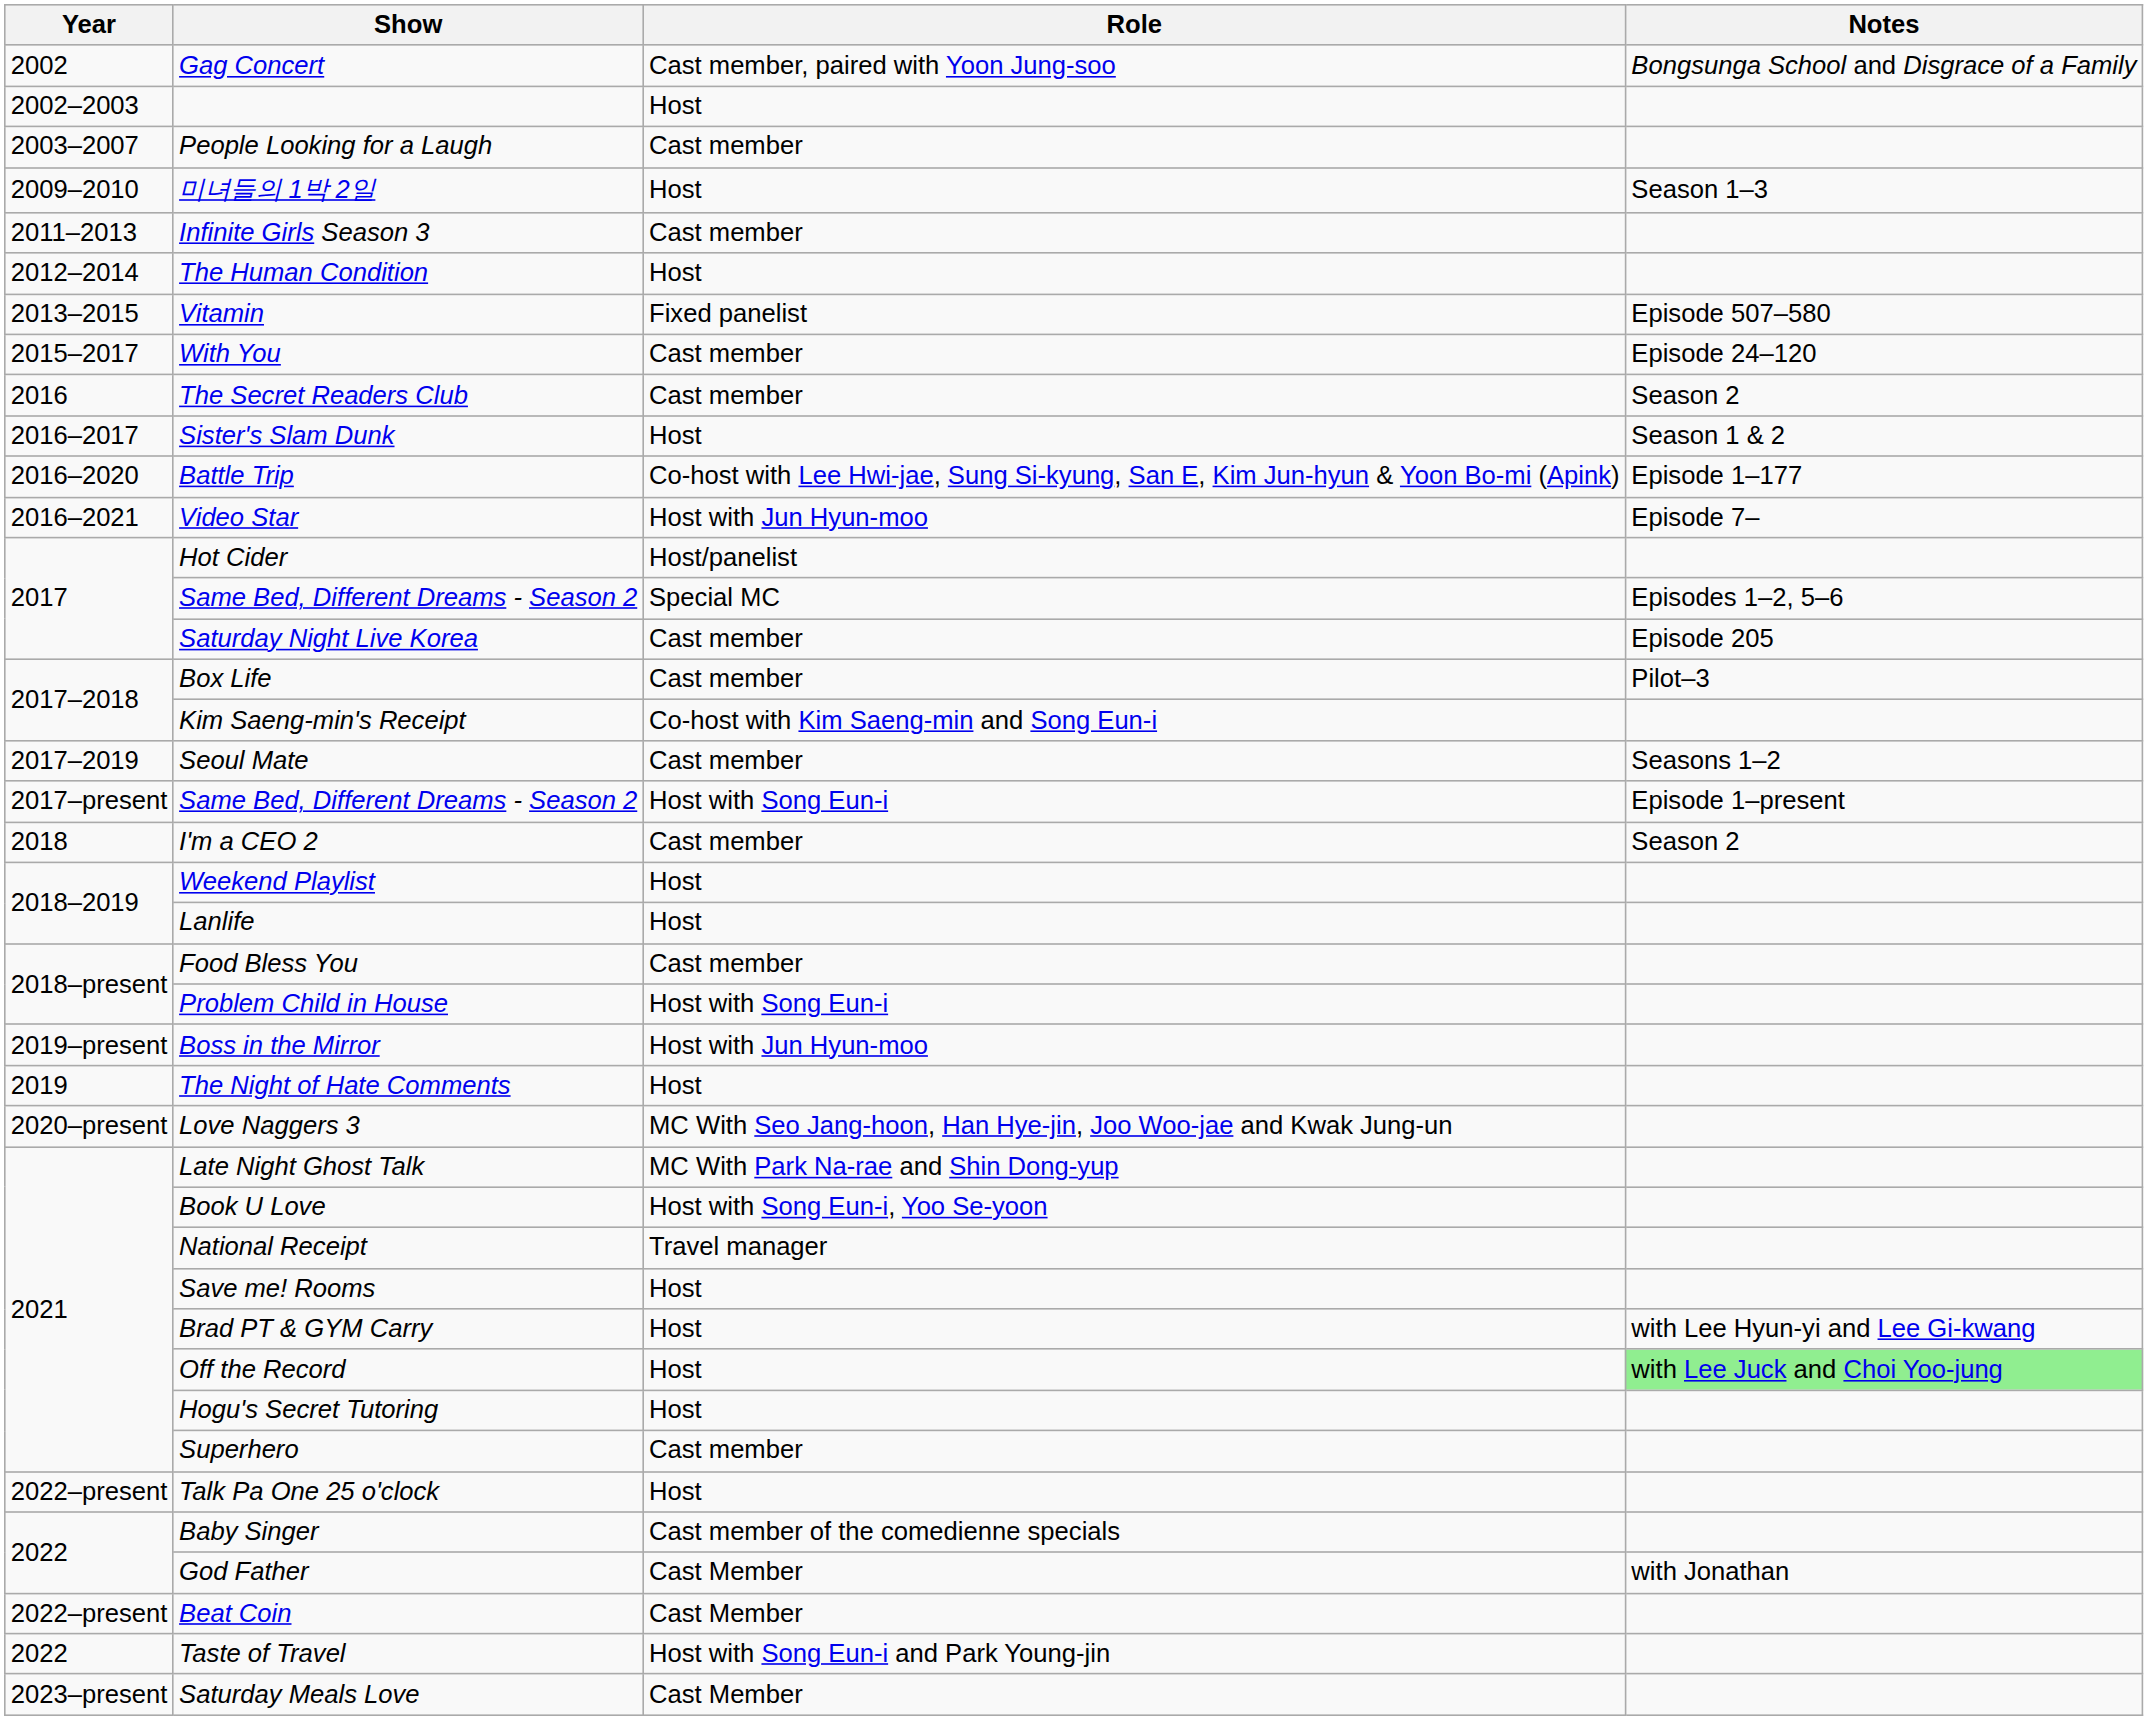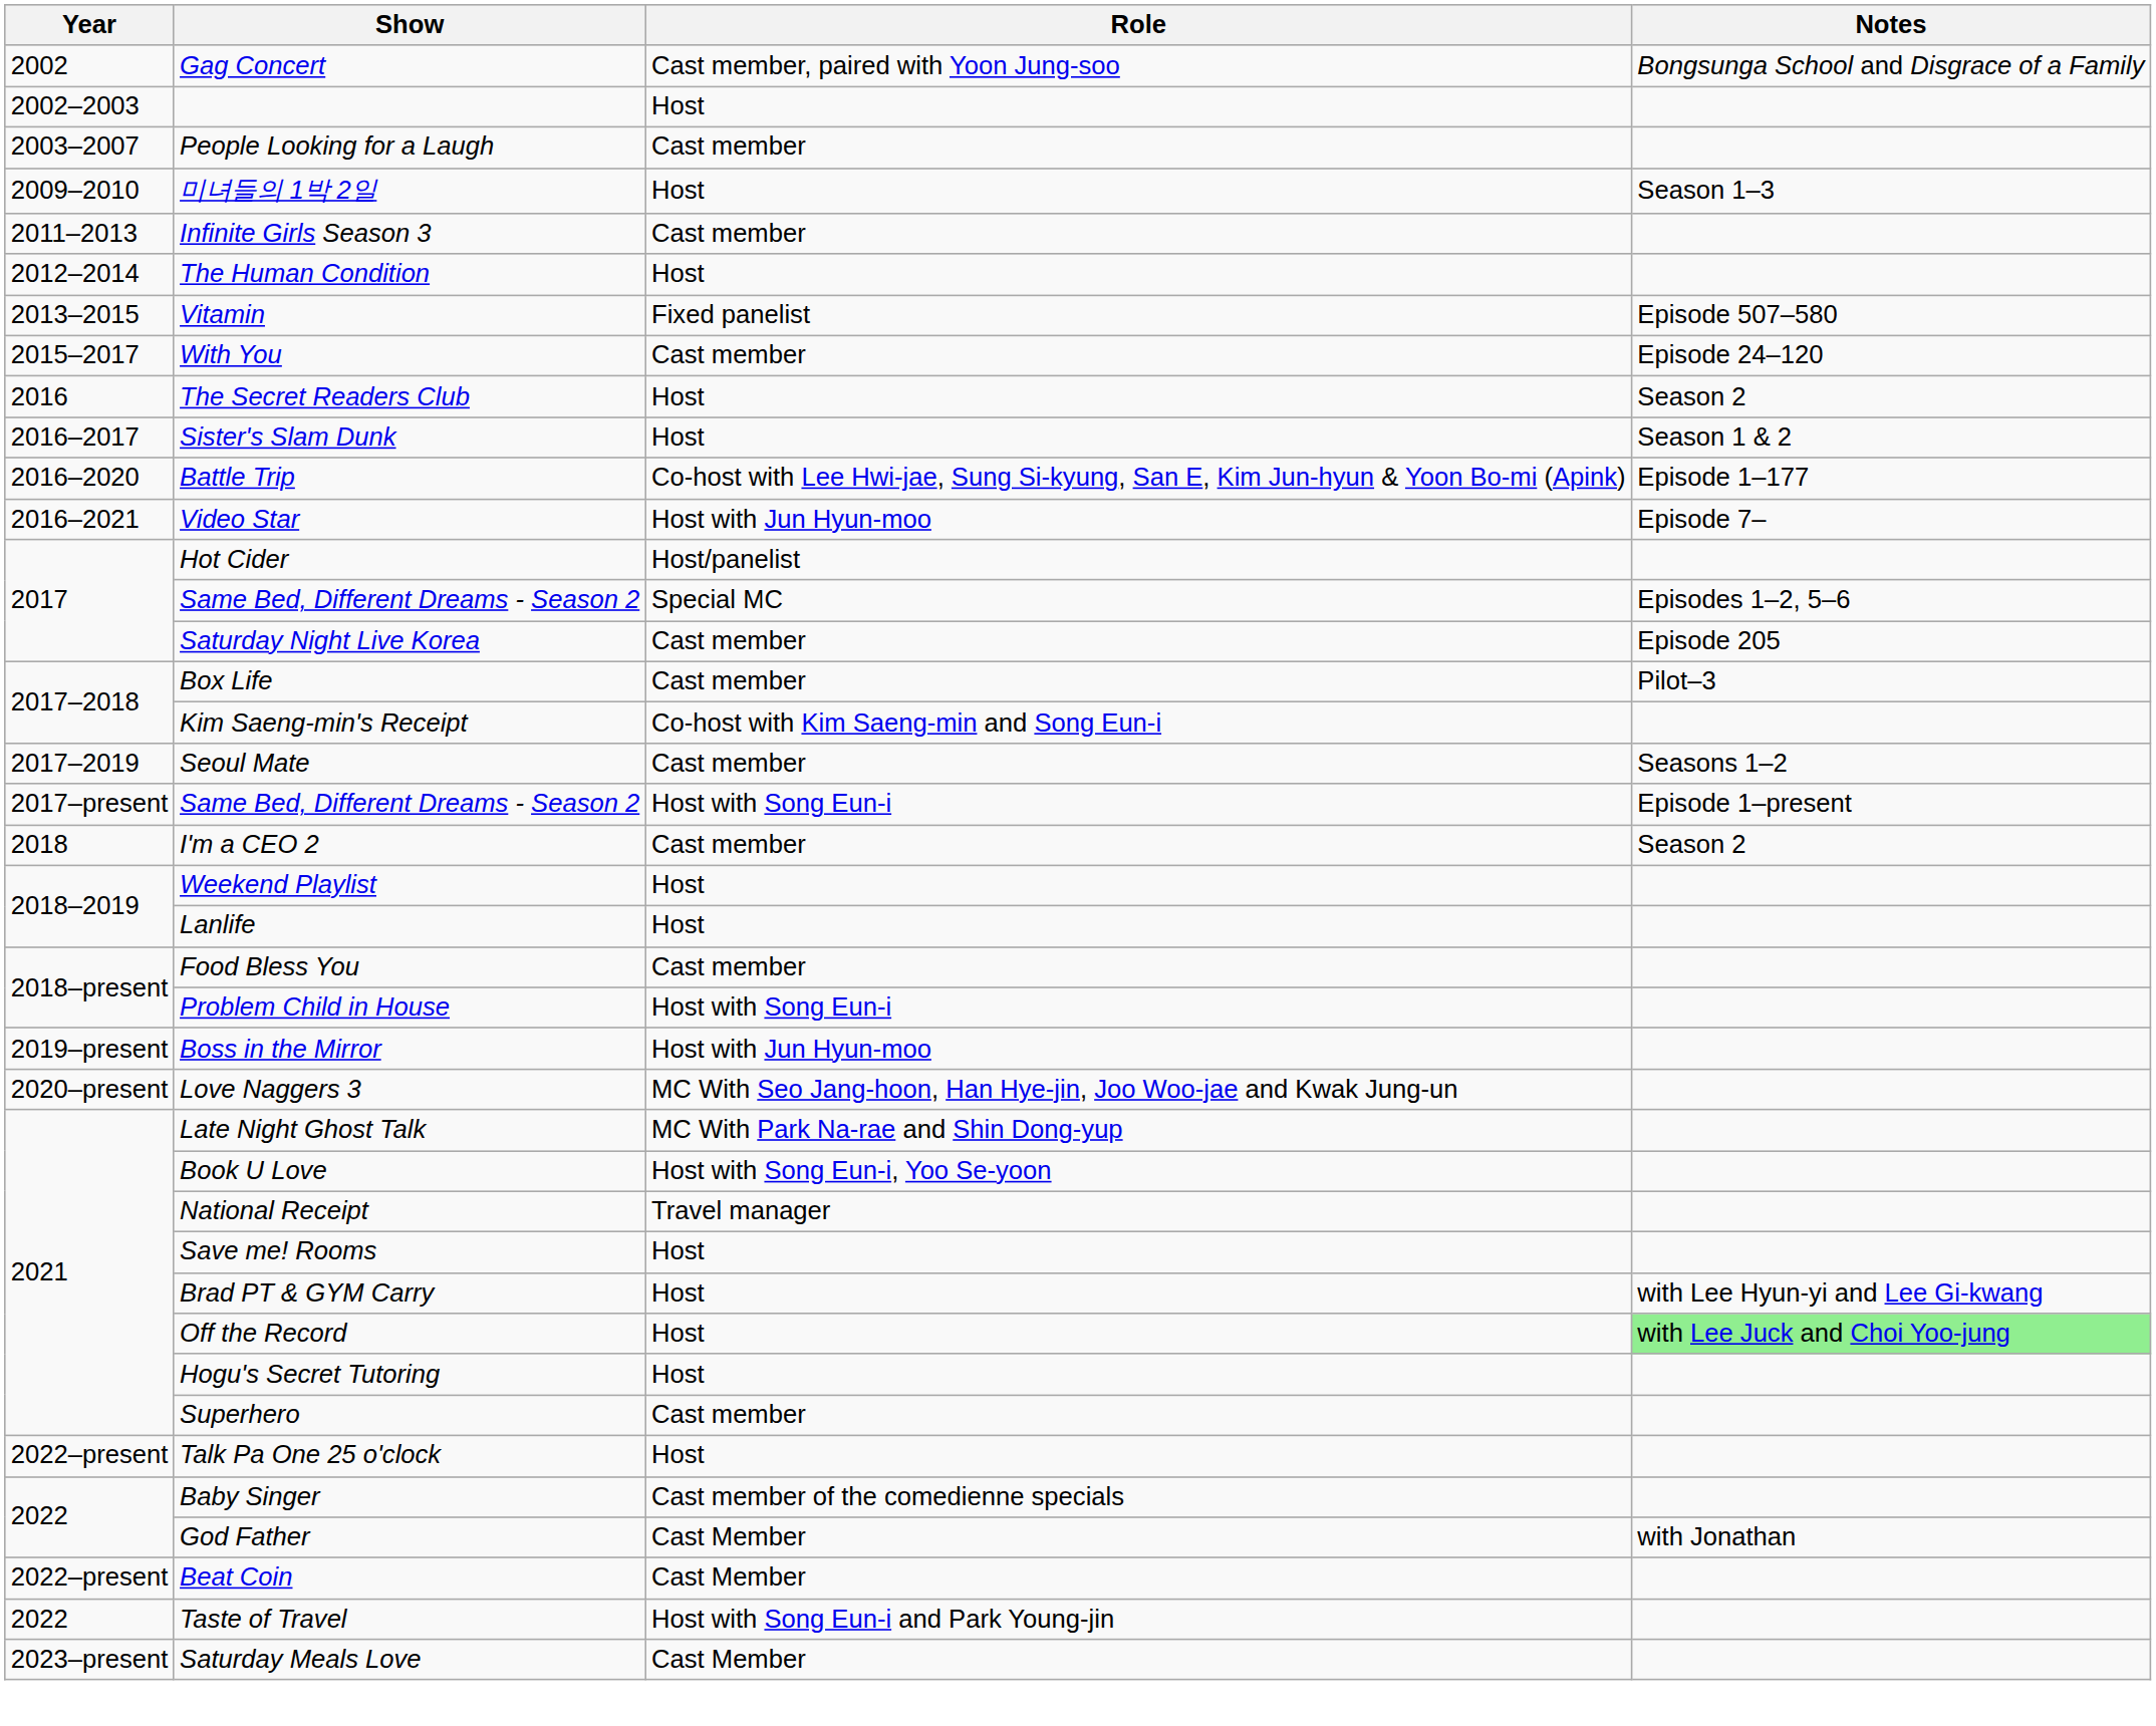The Secret Readers Club | Role: Cast member -> Host
- row: 2019 | The Night of Hate Comments | Host
